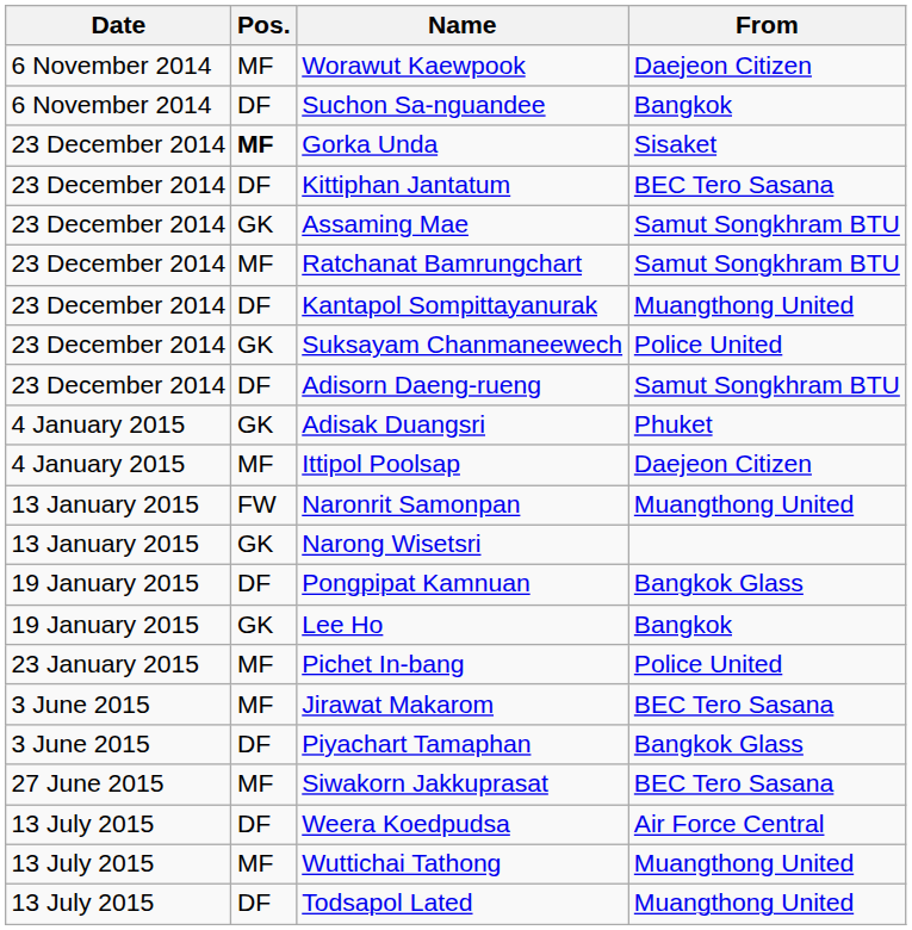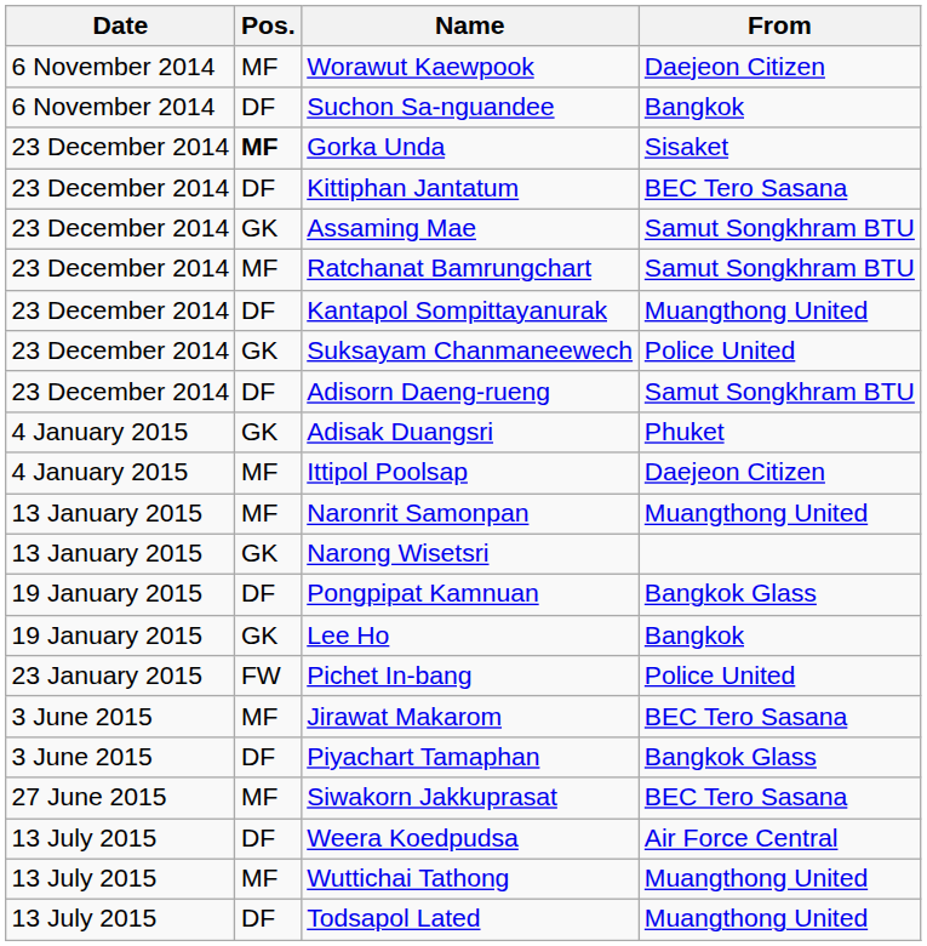Naronrit Samonpan | Pos.: FW -> MF
Pichet In-bang | Pos.: MF -> FW
